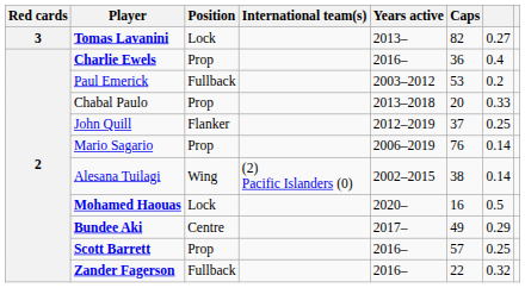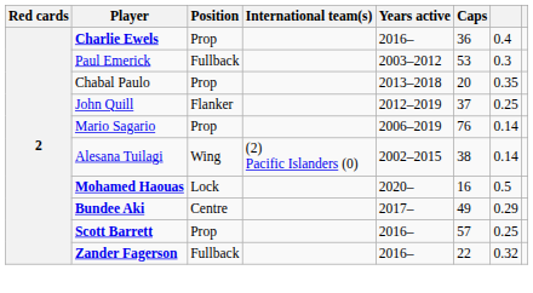- row: 3 | Tomas Lavanini | Lock | 2013– | 82 | 0.27
Paul Emerick | column 7: 0.2 -> 0.3
Chabal Paulo | column 7: 0.33 -> 0.35
